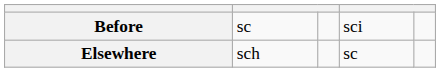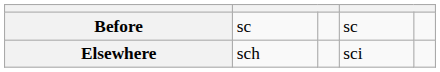Before | column 4: sci -> sc
Elsewhere | column 4: sc -> sci
